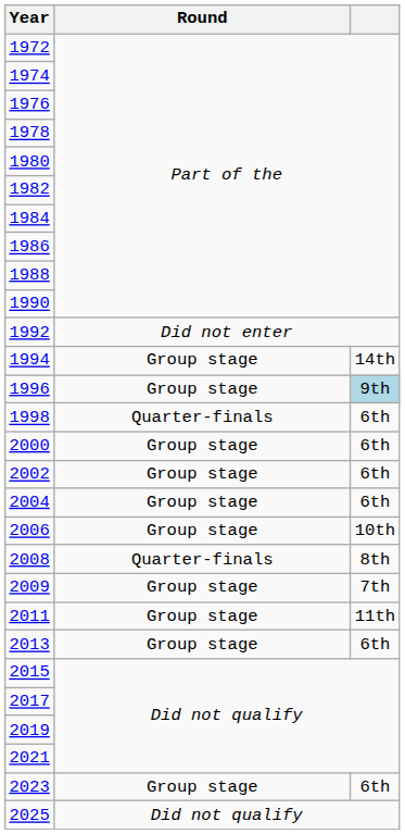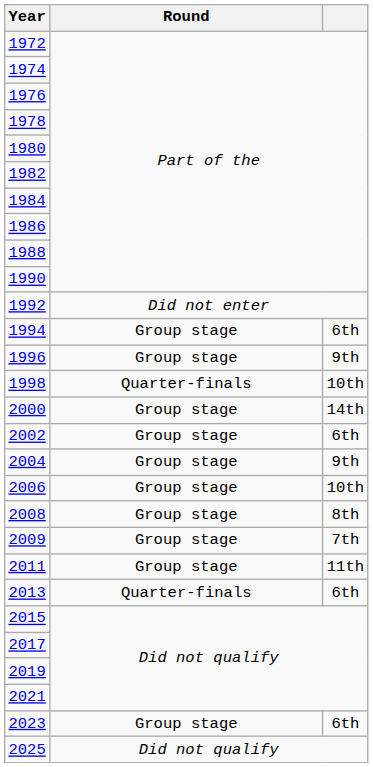1994 | column 3: 14th -> 6th
1996 | column 3: lightblue background -> no background
1998 | column 3: 6th -> 10th
2000 | column 3: 6th -> 14th
2004 | column 3: 6th -> 9th
2008 | Round: Quarter-finals -> Group stage
2013 | Round: Group stage -> Quarter-finals
